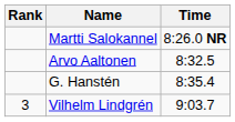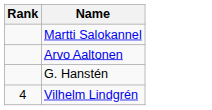- column: Time | 8:26.0 NR | 8:32.5 | 8:35.4 | 9:03.7
Vilhelm Lindgrén | Rank: 3 -> 4
